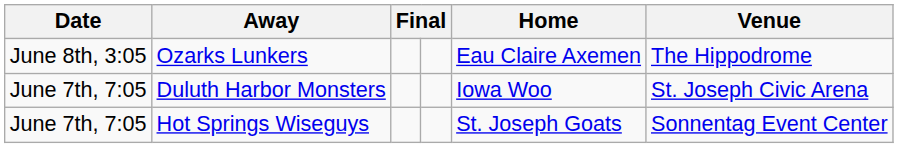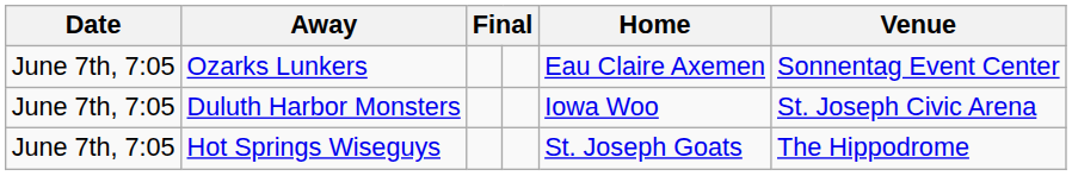Ozarks Lunkers | Date: June 8th, 3:05 -> June 7th, 7:05
Ozarks Lunkers | Venue: The Hippodrome -> Sonnentag Event Center
Hot Springs Wiseguys | Venue: Sonnentag Event Center -> The Hippodrome
